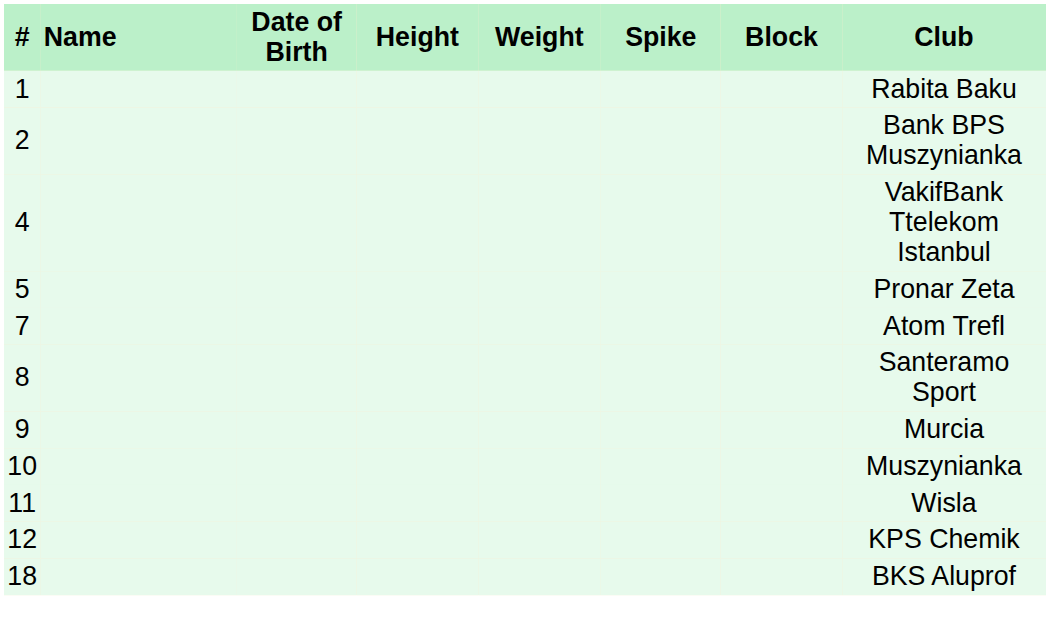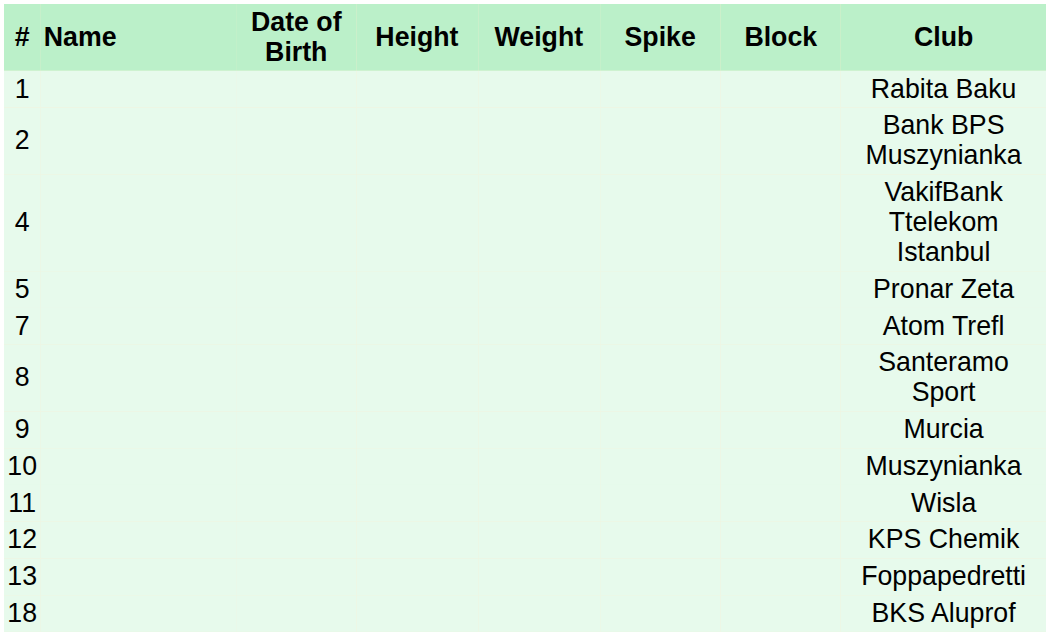+ row: 13 | Foppapedretti
